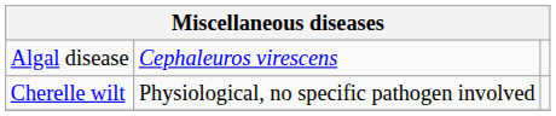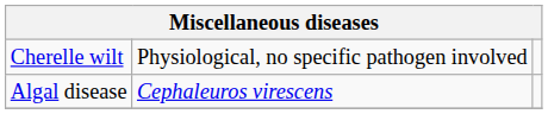rows swapped: Algal disease <-> Cherelle wilt
